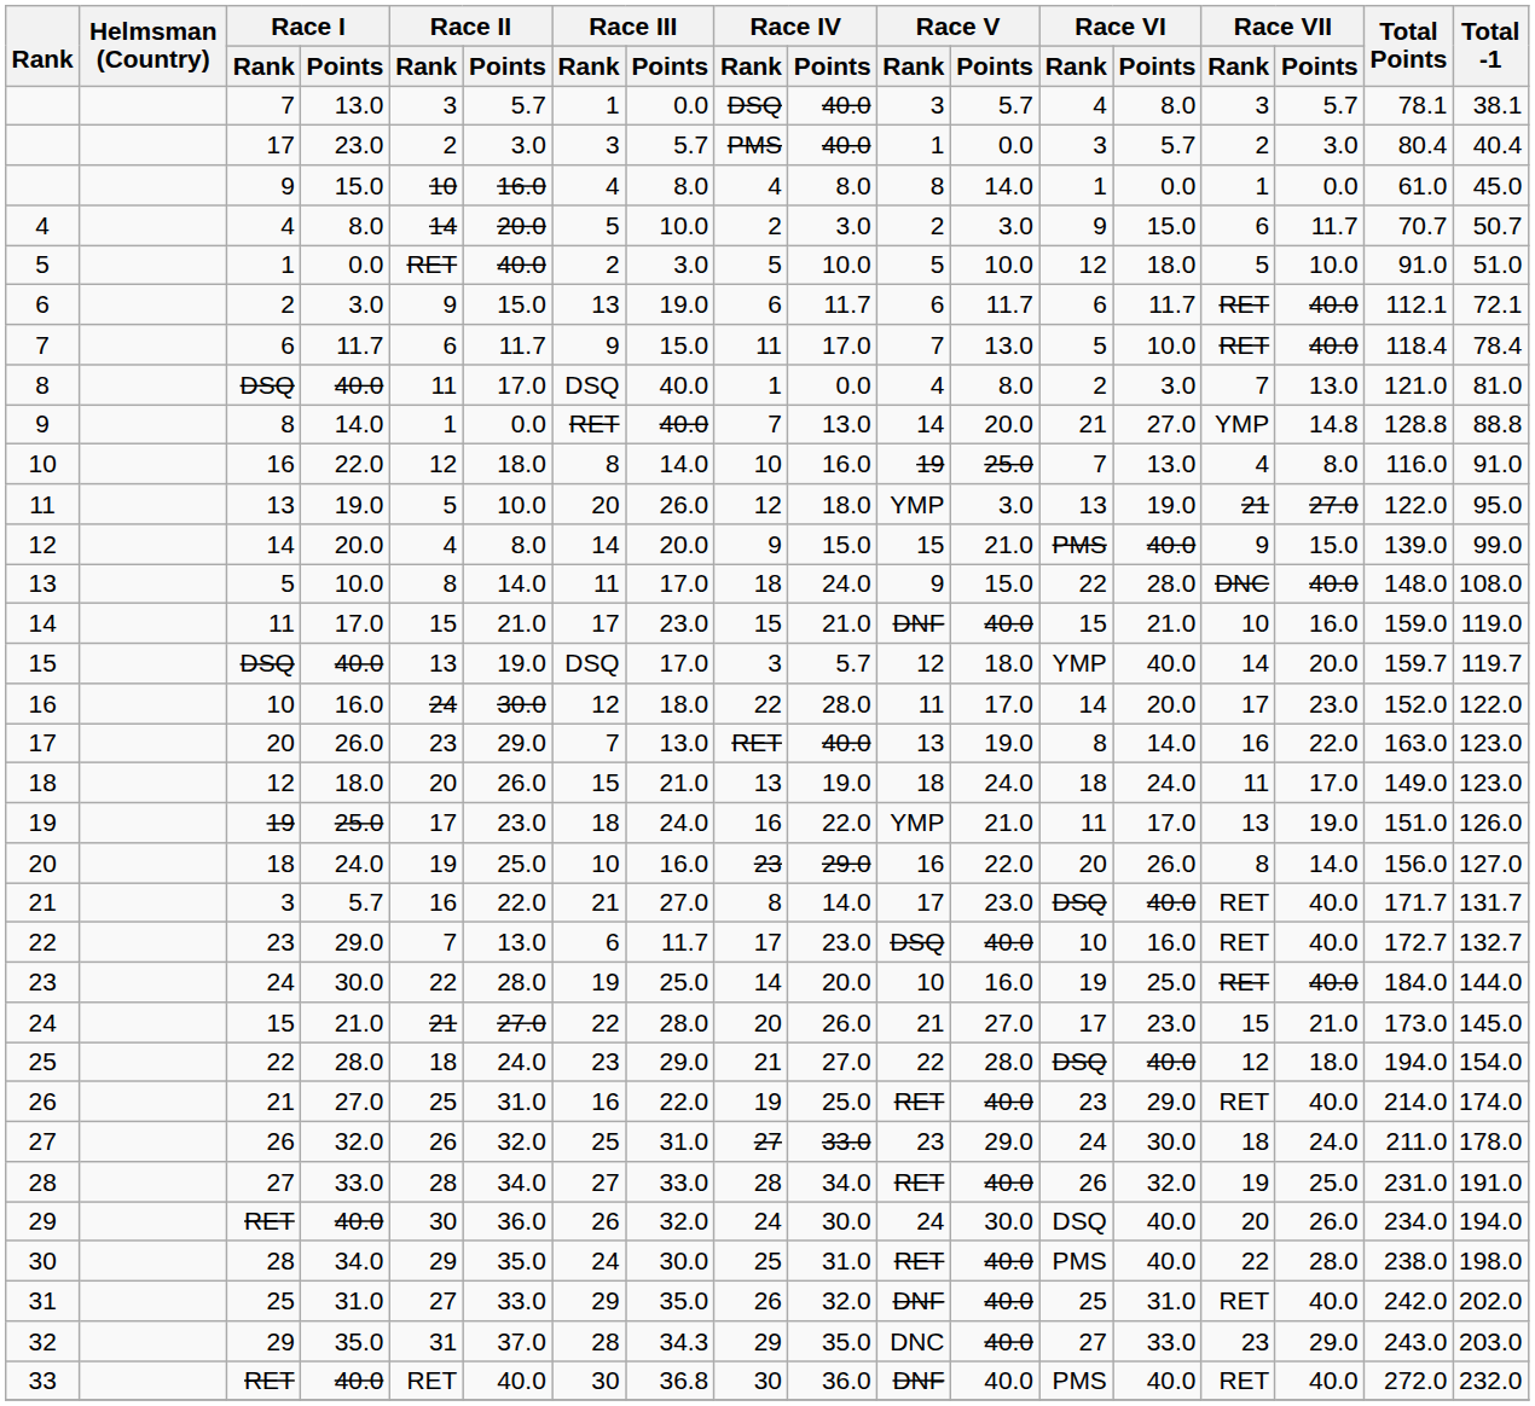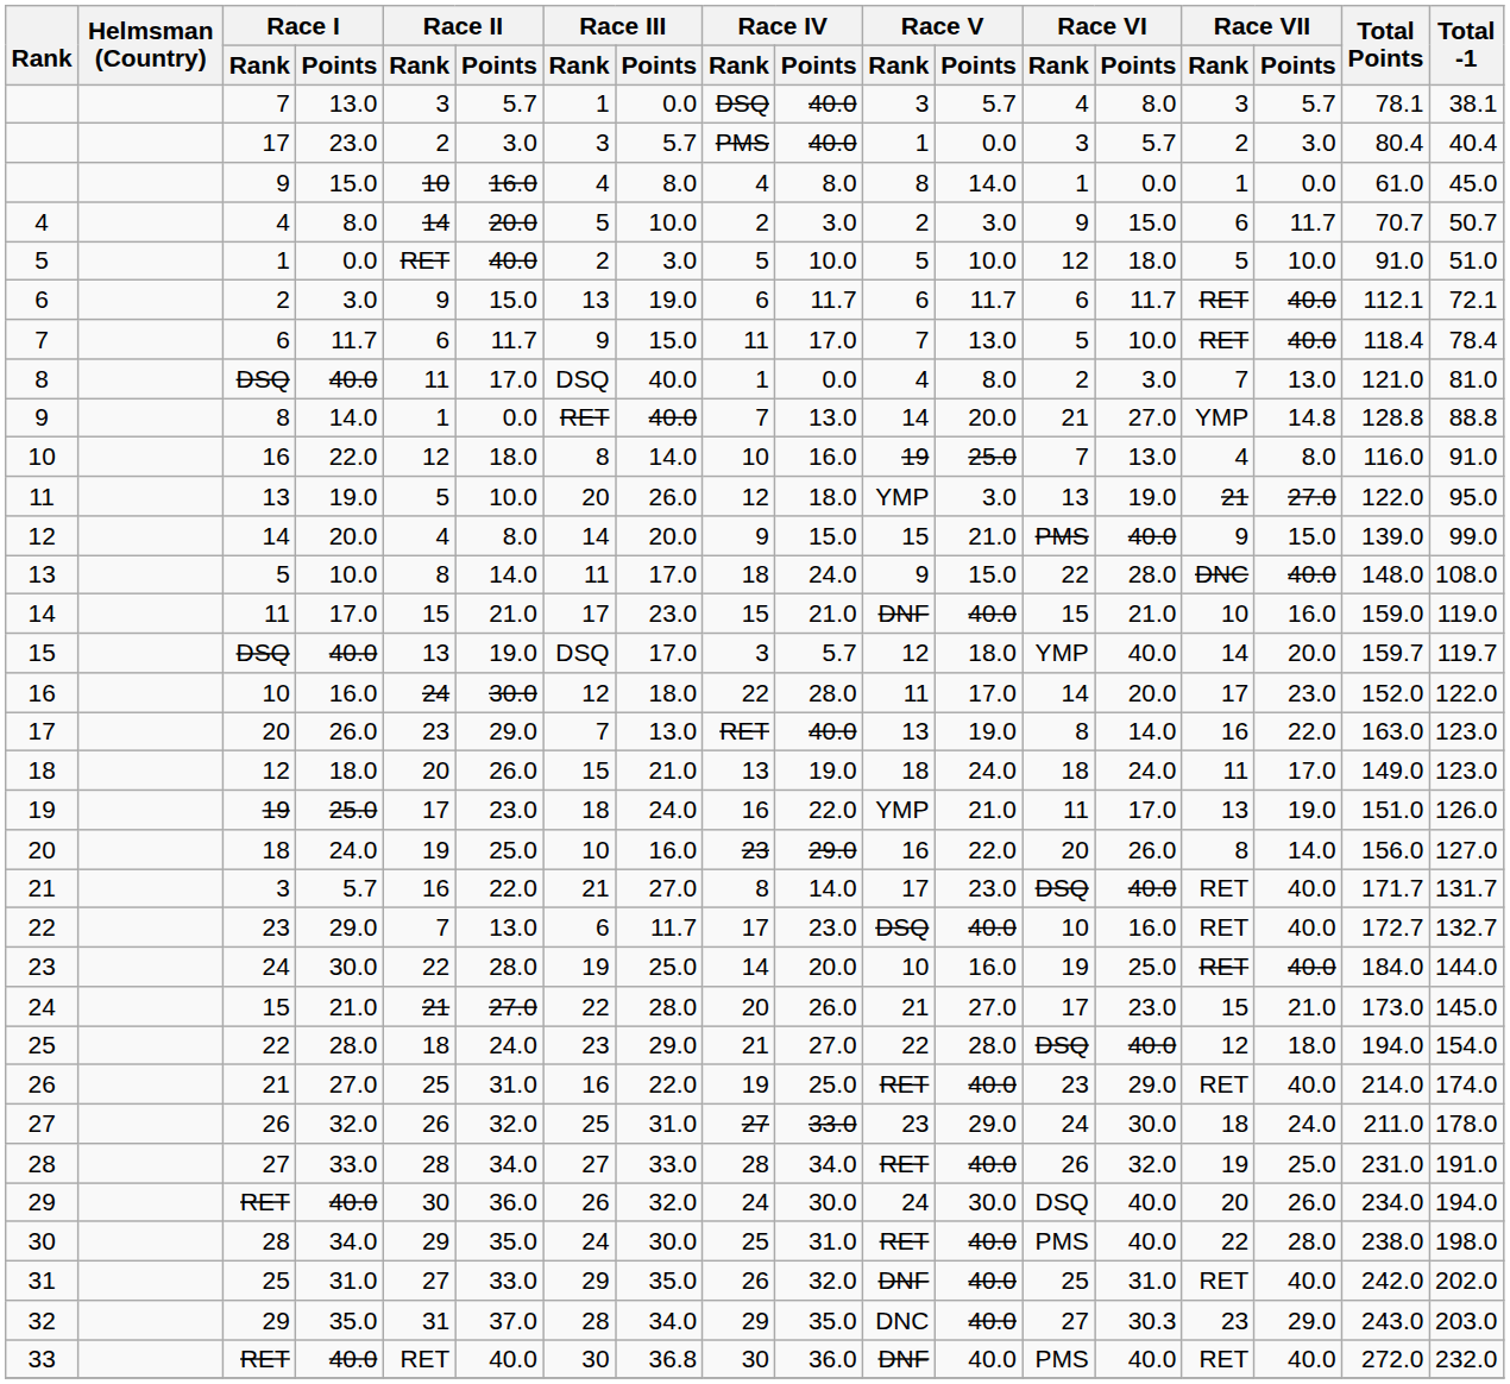32 | Race III / Points: 34.3 -> 34.0
32 | Race VI / Points: 33.0 -> 30.3
